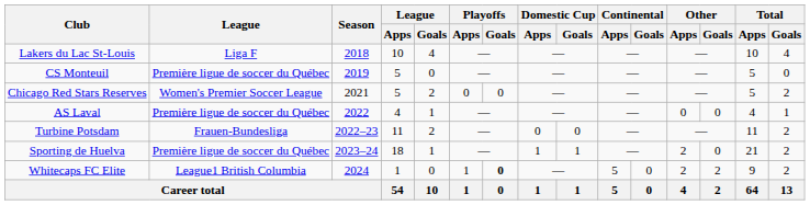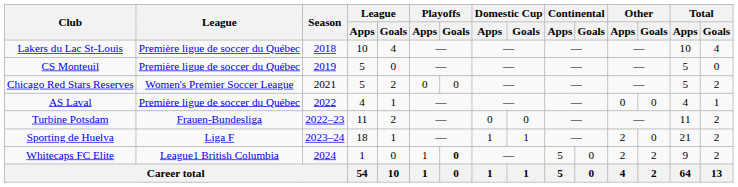Lakers du Lac St-Louis | League: Liga F -> Première ligue de soccer du Québec
Sporting de Huelva | League: Première ligue de soccer du Québec -> Liga F
